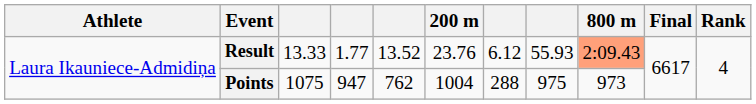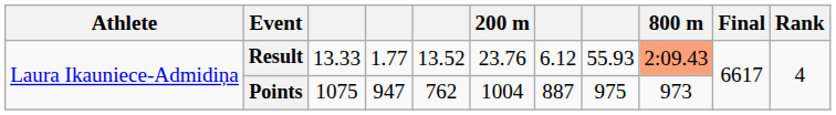Points | column 7: 288 -> 887
